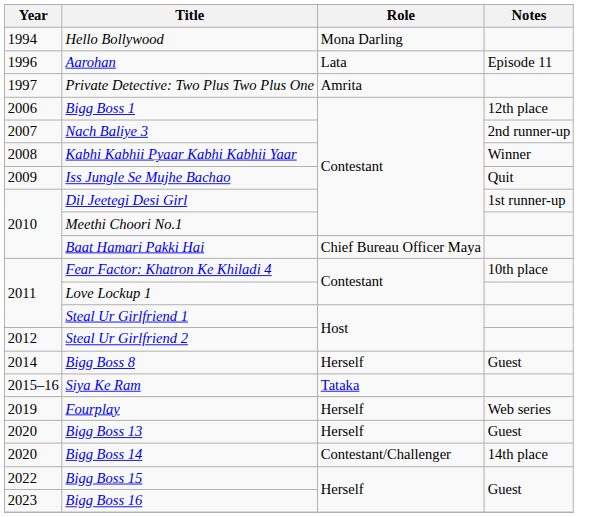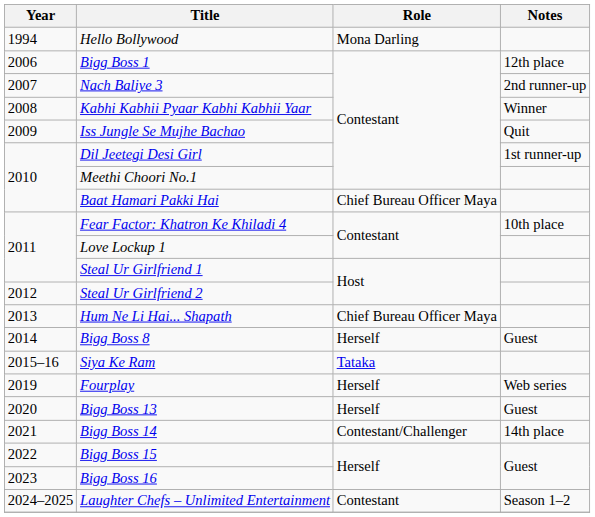- row: 1996 | Aarohan | Lata | Episode 11
- row: 1997 | Private Detective: Two Plus Two Plus One | Amrita
+ row: 2013 | Hum Ne Li Hai... Shapath | Chief Bureau Officer Maya
Bigg Boss 14 | Year: 2020 -> 2021
+ row: 2024–2025 | Laughter Chefs – Unlimited Entertainment | Contestant | Season 1–2
